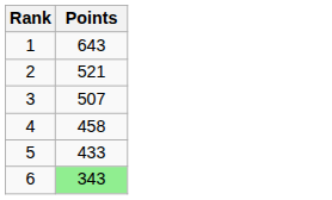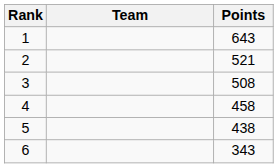+ column: Team
3 | Points: 507 -> 508
5 | Points: 433 -> 438
6 | Points: lightgreen background -> no background
